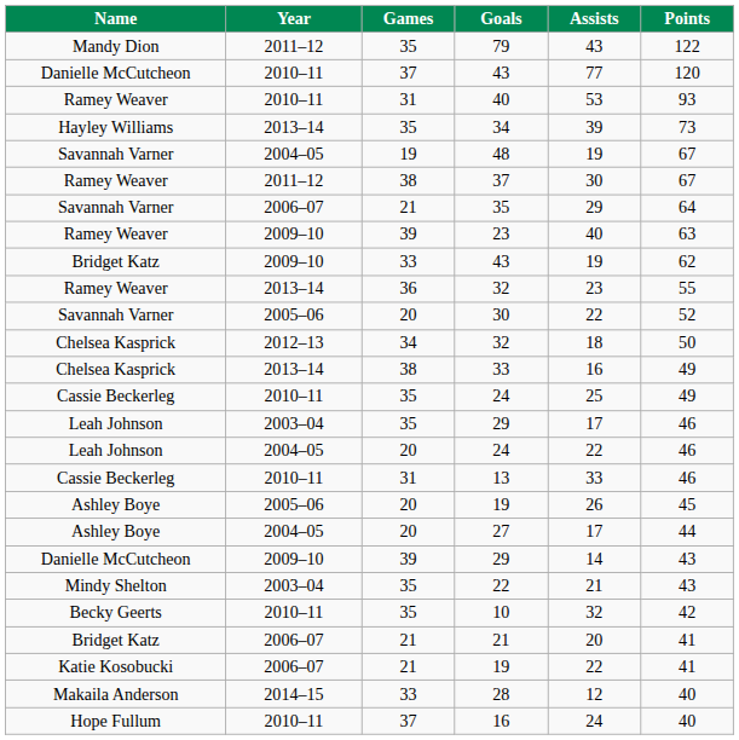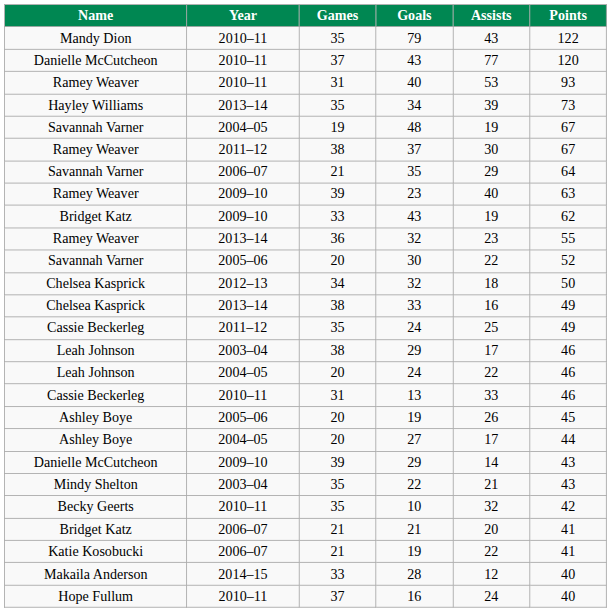79 | Year: 2011–12 -> 2010–11
Cassie Beckerleg / 24 | Year: 2010–11 -> 2011–12
Leah Johnson / 29 | Games: 35 -> 38
